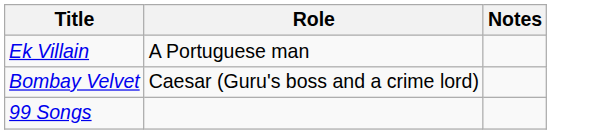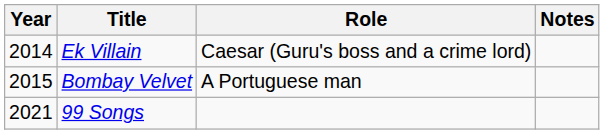+ column: Year | 2014 | 2015 | 2021
Ek Villain | Role: A Portuguese man -> Caesar (Guru's boss and a crime lord)
Bombay Velvet | Role: Caesar (Guru's boss and a crime lord) -> A Portuguese man
